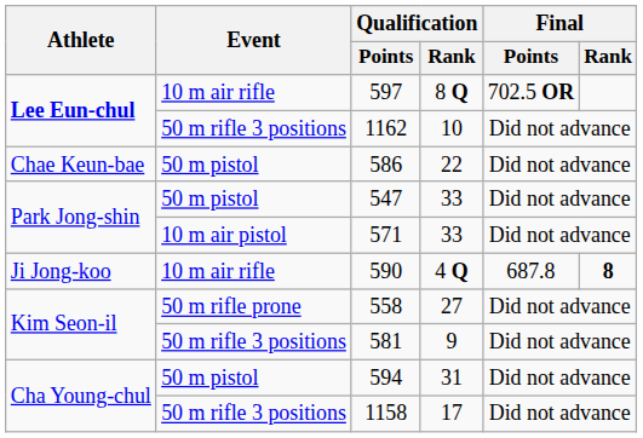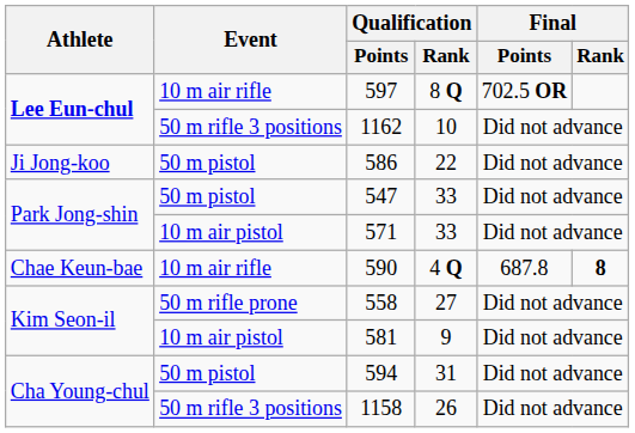586 | Athlete: Chae Keun-bae -> Ji Jong-koo
590 | Athlete: Ji Jong-koo -> Chae Keun-bae
581 | Event: 50 m rifle 3 positions -> 10 m air pistol
1158 | Qualification / Rank: 17 -> 26
